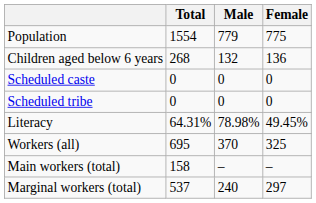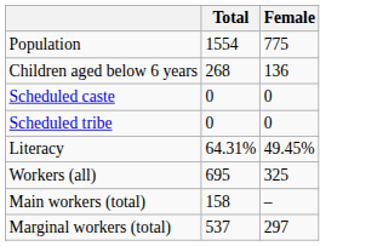- column: Male | 779 | 132 | 0 | 0 | 78.98% | 370 | – | 240
